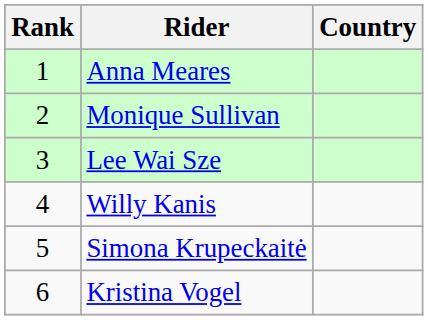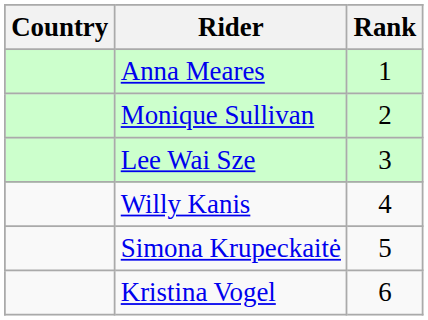columns swapped: Rank <-> Country
